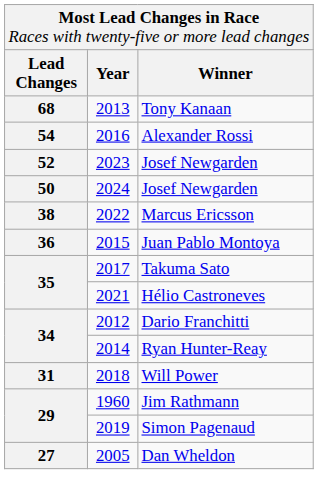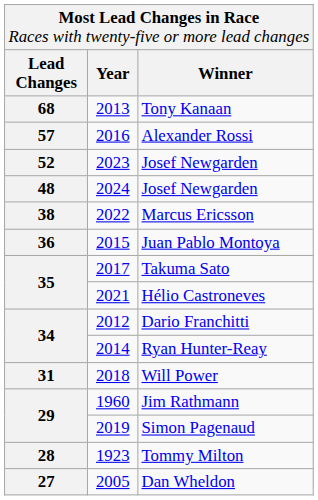Alexander Rossi | column 1: 54 -> 57
2024 / Josef Newgarden | column 1: 50 -> 48
+ row: 28 | 1923 | Tommy Milton
